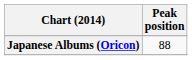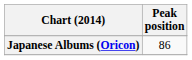Japanese Albums (Oricon) | Peak position: 88 -> 86
